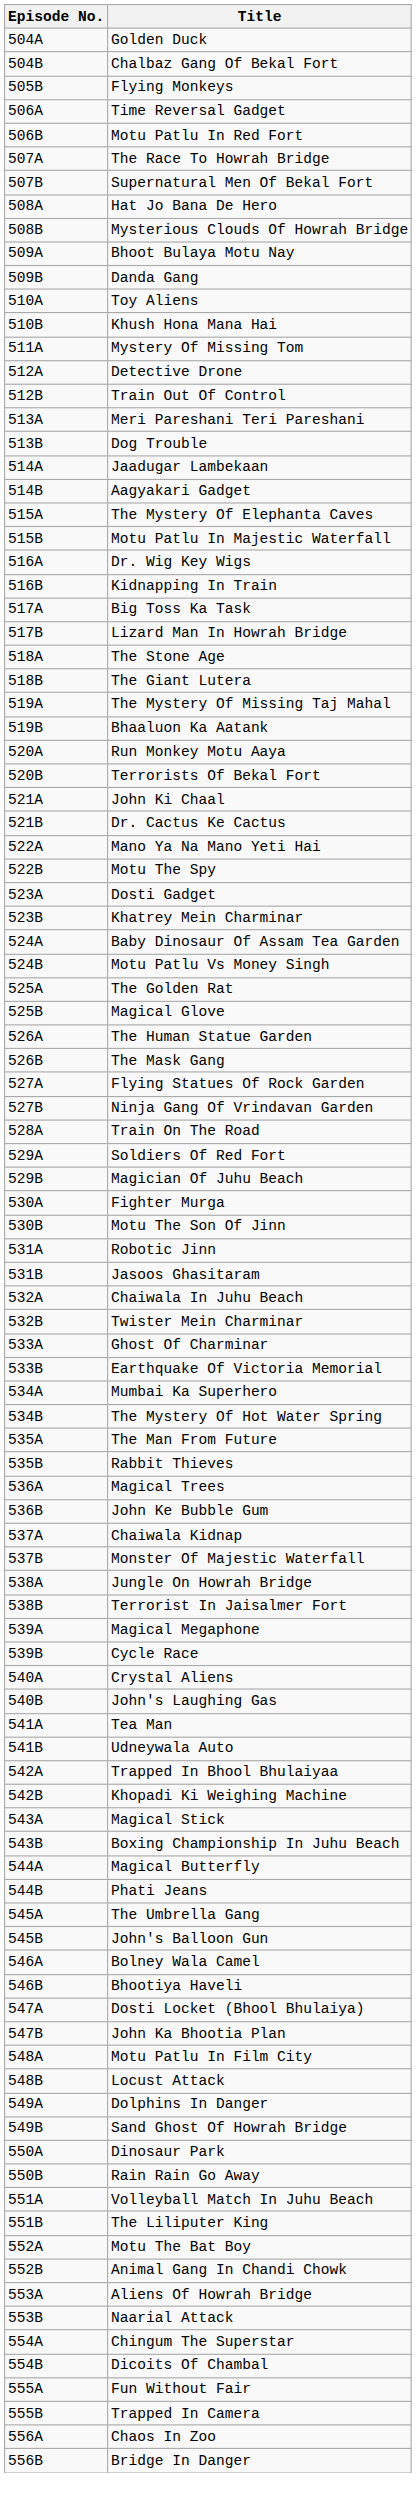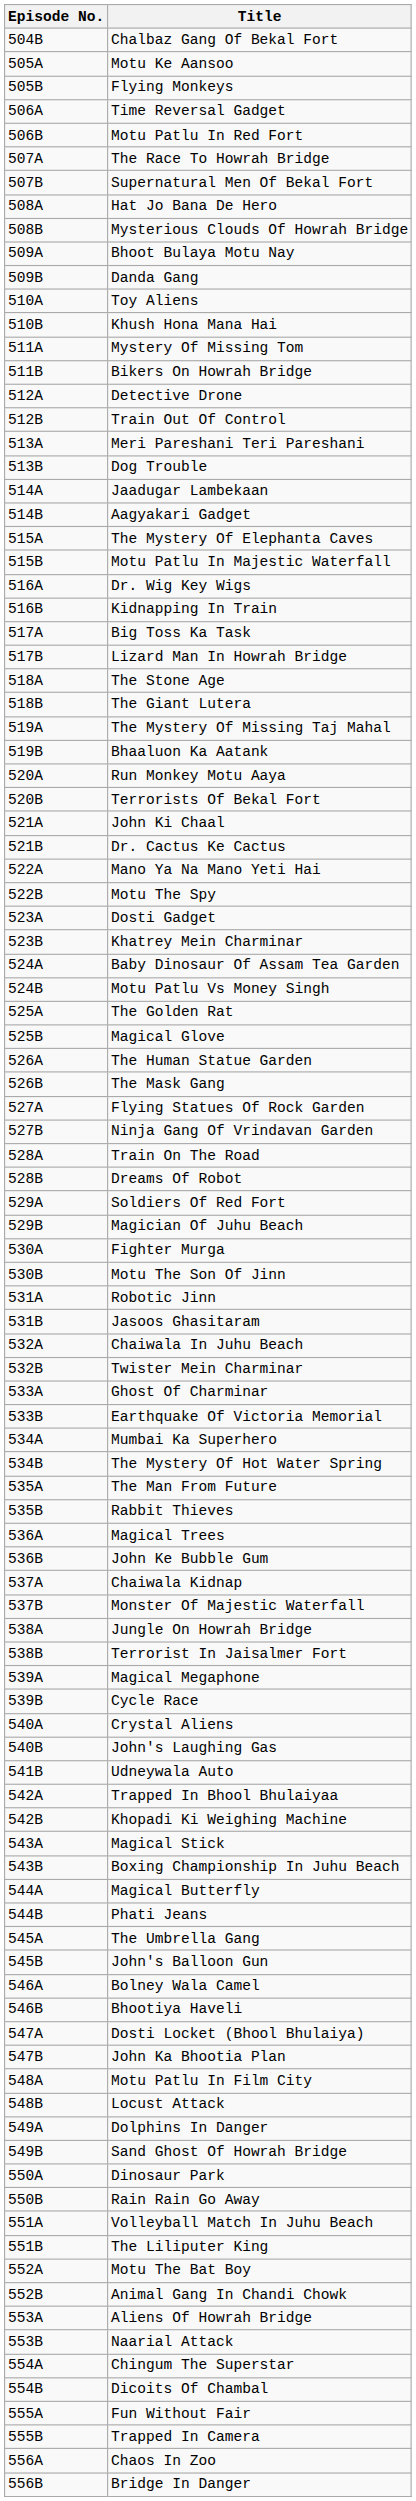- row: 504A | Golden Duck
+ row: 505A | Motu Ke Aansoo
+ row: 511B | Bikers On Howrah Bridge
+ row: 528B | Dreams Of Robot
- row: 541A | Tea Man
